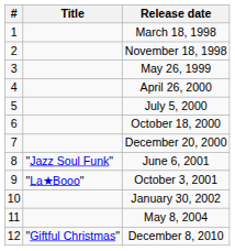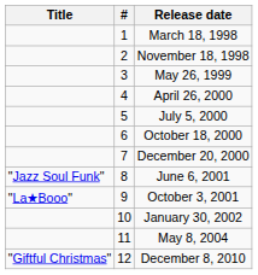columns swapped: # <-> Title
